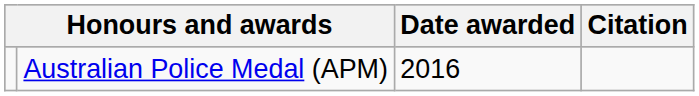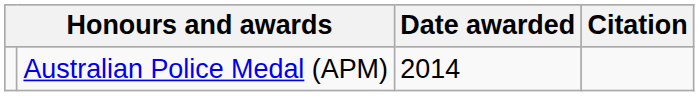Australian Police Medal (APM) | Date awarded: 2016 -> 2014
